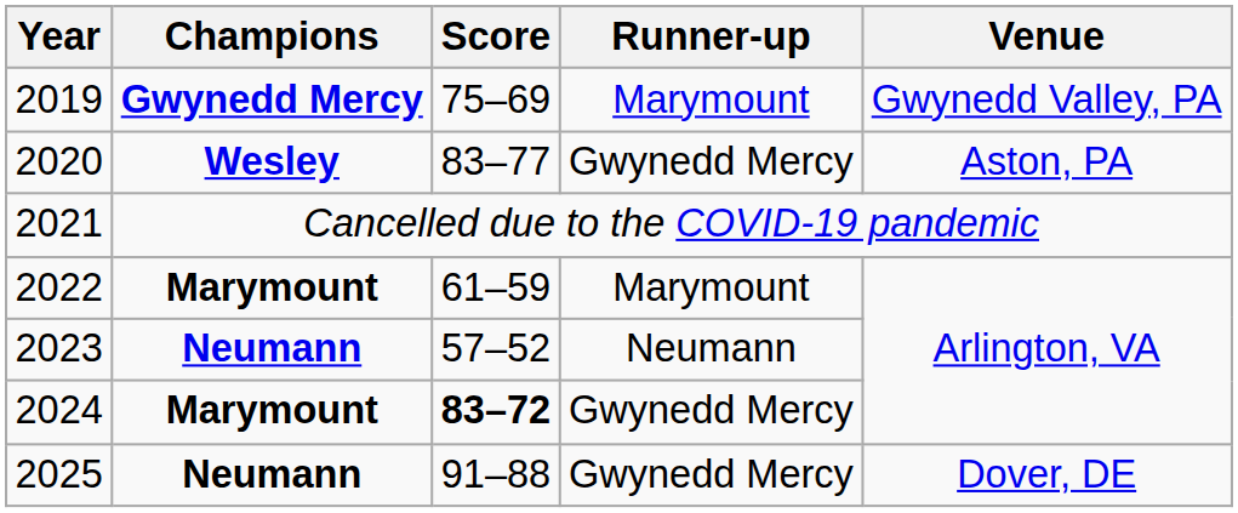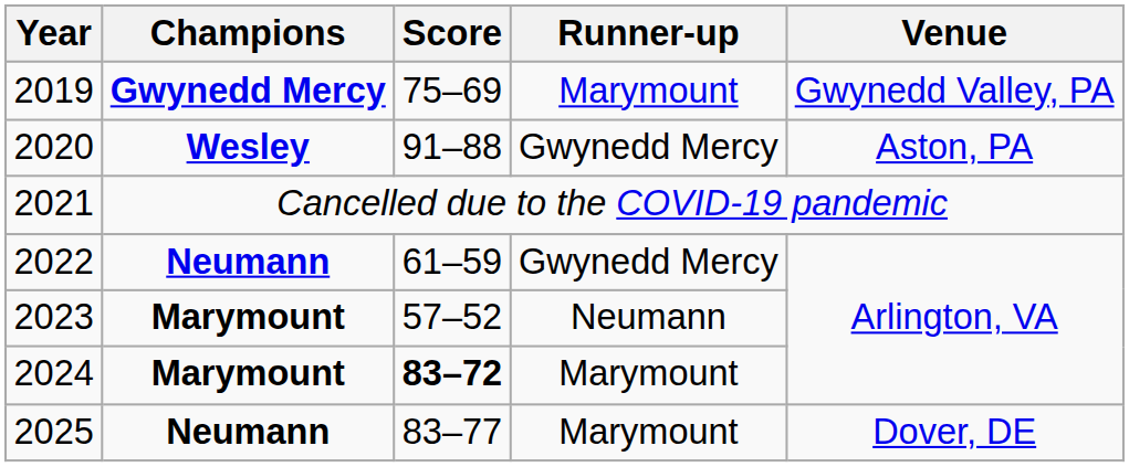2020 | Score: 83–77 -> 91–88
2022 | Champions: Marymount -> Neumann
2022 | Runner-up: Marymount -> Gwynedd Mercy
2023 | Champions: Neumann -> Marymount
2024 | Runner-up: Gwynedd Mercy -> Marymount
2025 | Score: 91–88 -> 83–77
2025 | Runner-up: Gwynedd Mercy -> Marymount
